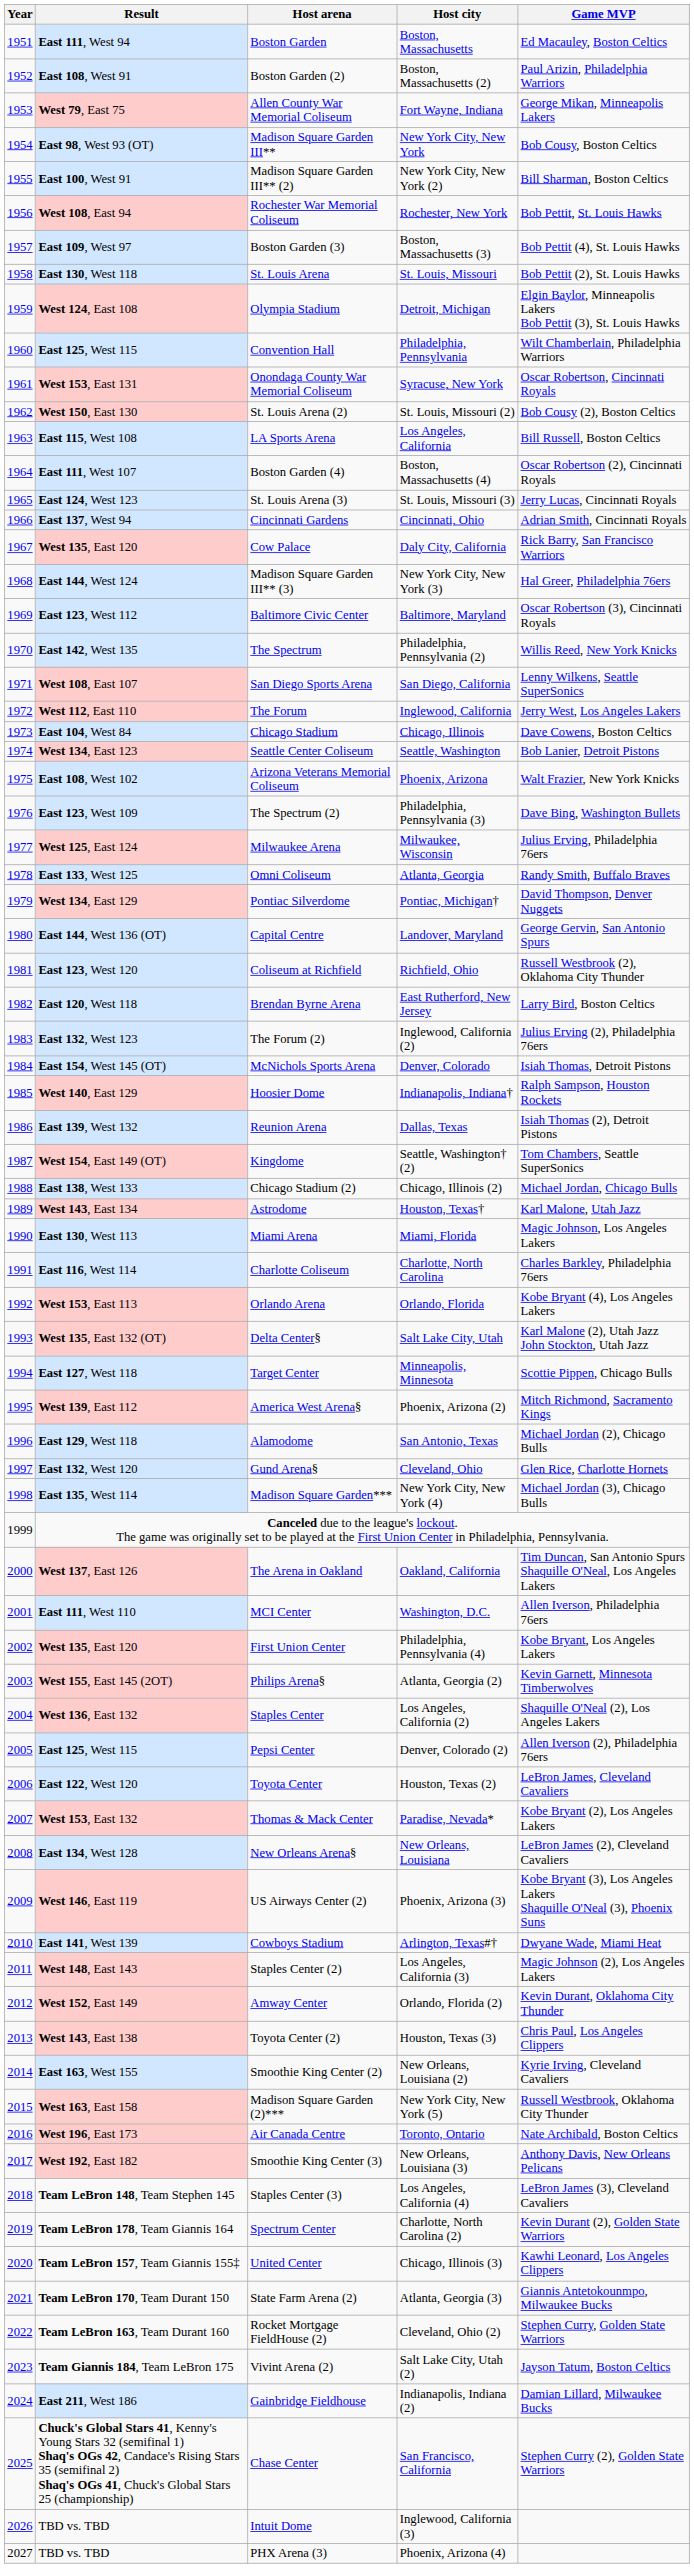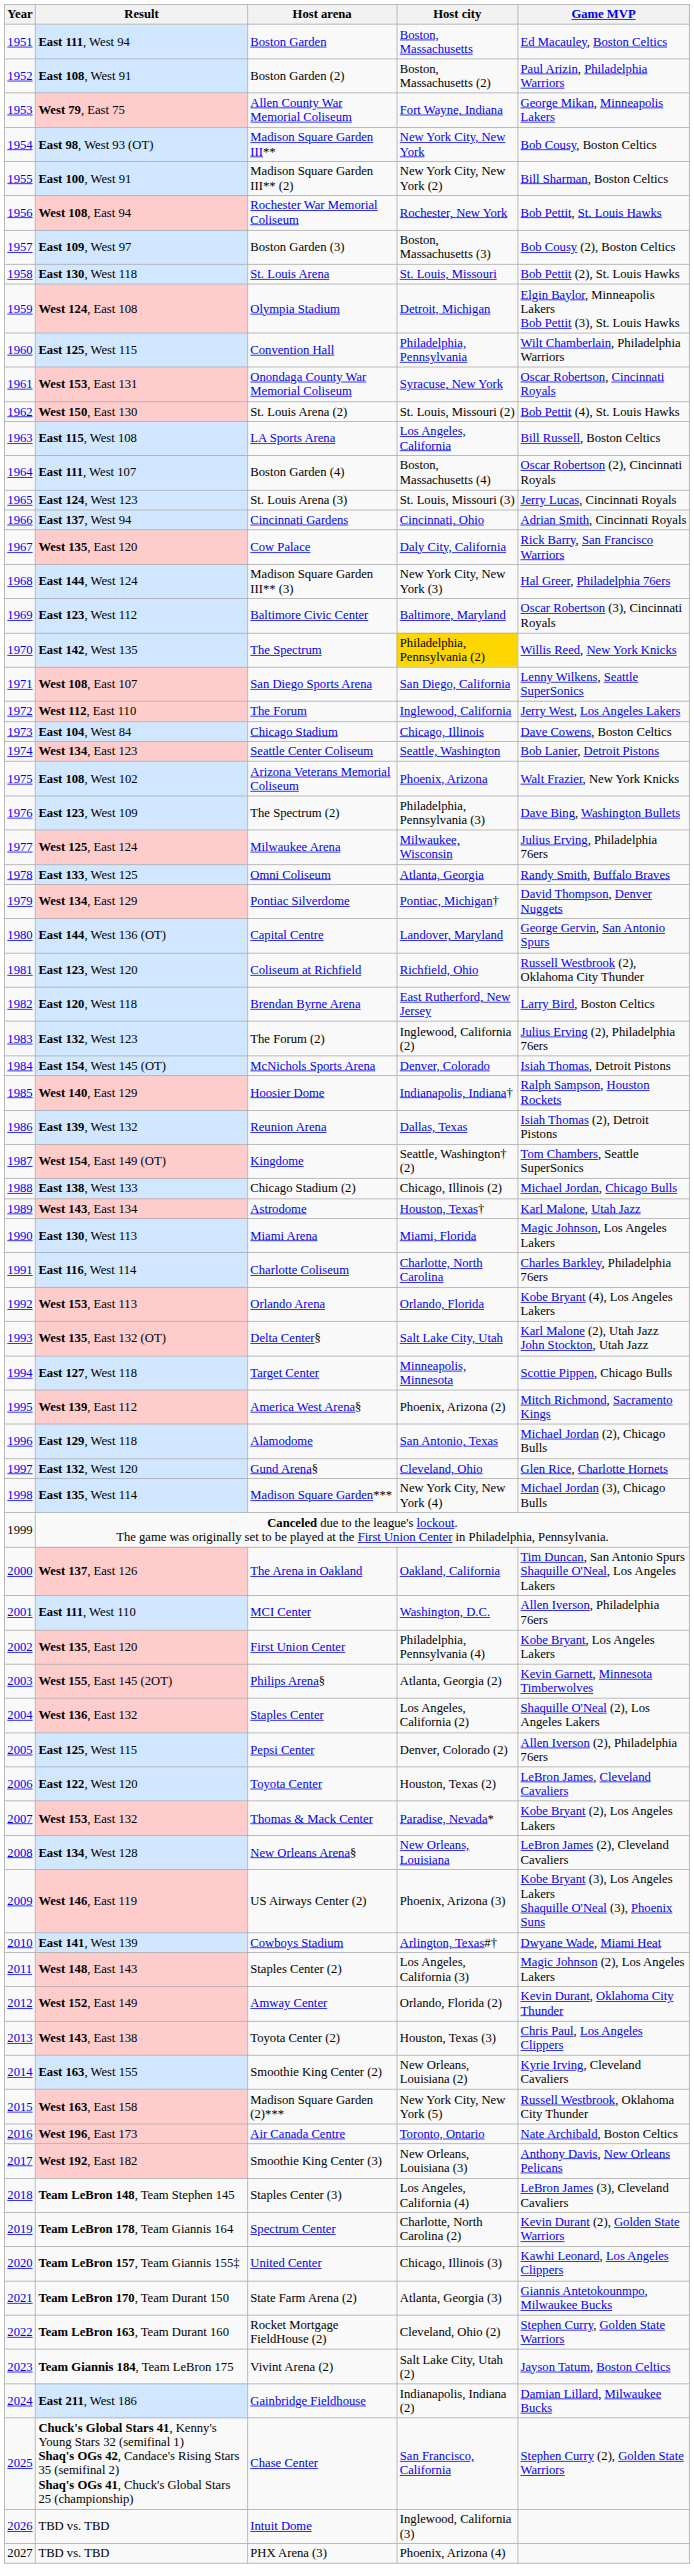Boston Garden (3) | Game MVP: Bob Pettit (4), St. Louis Hawks -> Bob Cousy (2), Boston Celtics
St. Louis Arena (2) | Game MVP: Bob Cousy (2), Boston Celtics -> Bob Pettit (4), St. Louis Hawks
The Spectrum | Host city: no background -> gold background
